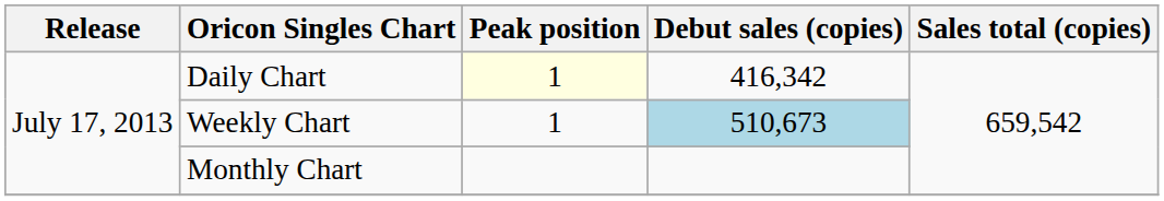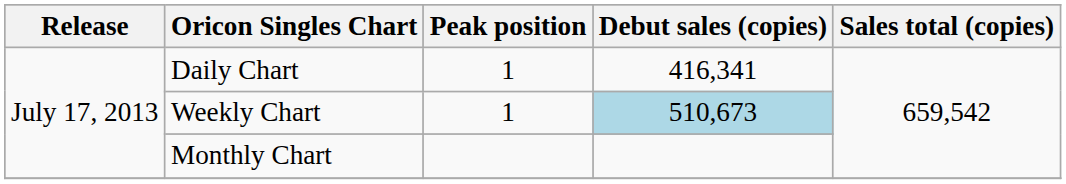Daily Chart | Peak position: lightyellow background -> no background
Daily Chart | Debut sales (copies): 416,342 -> 416,341
